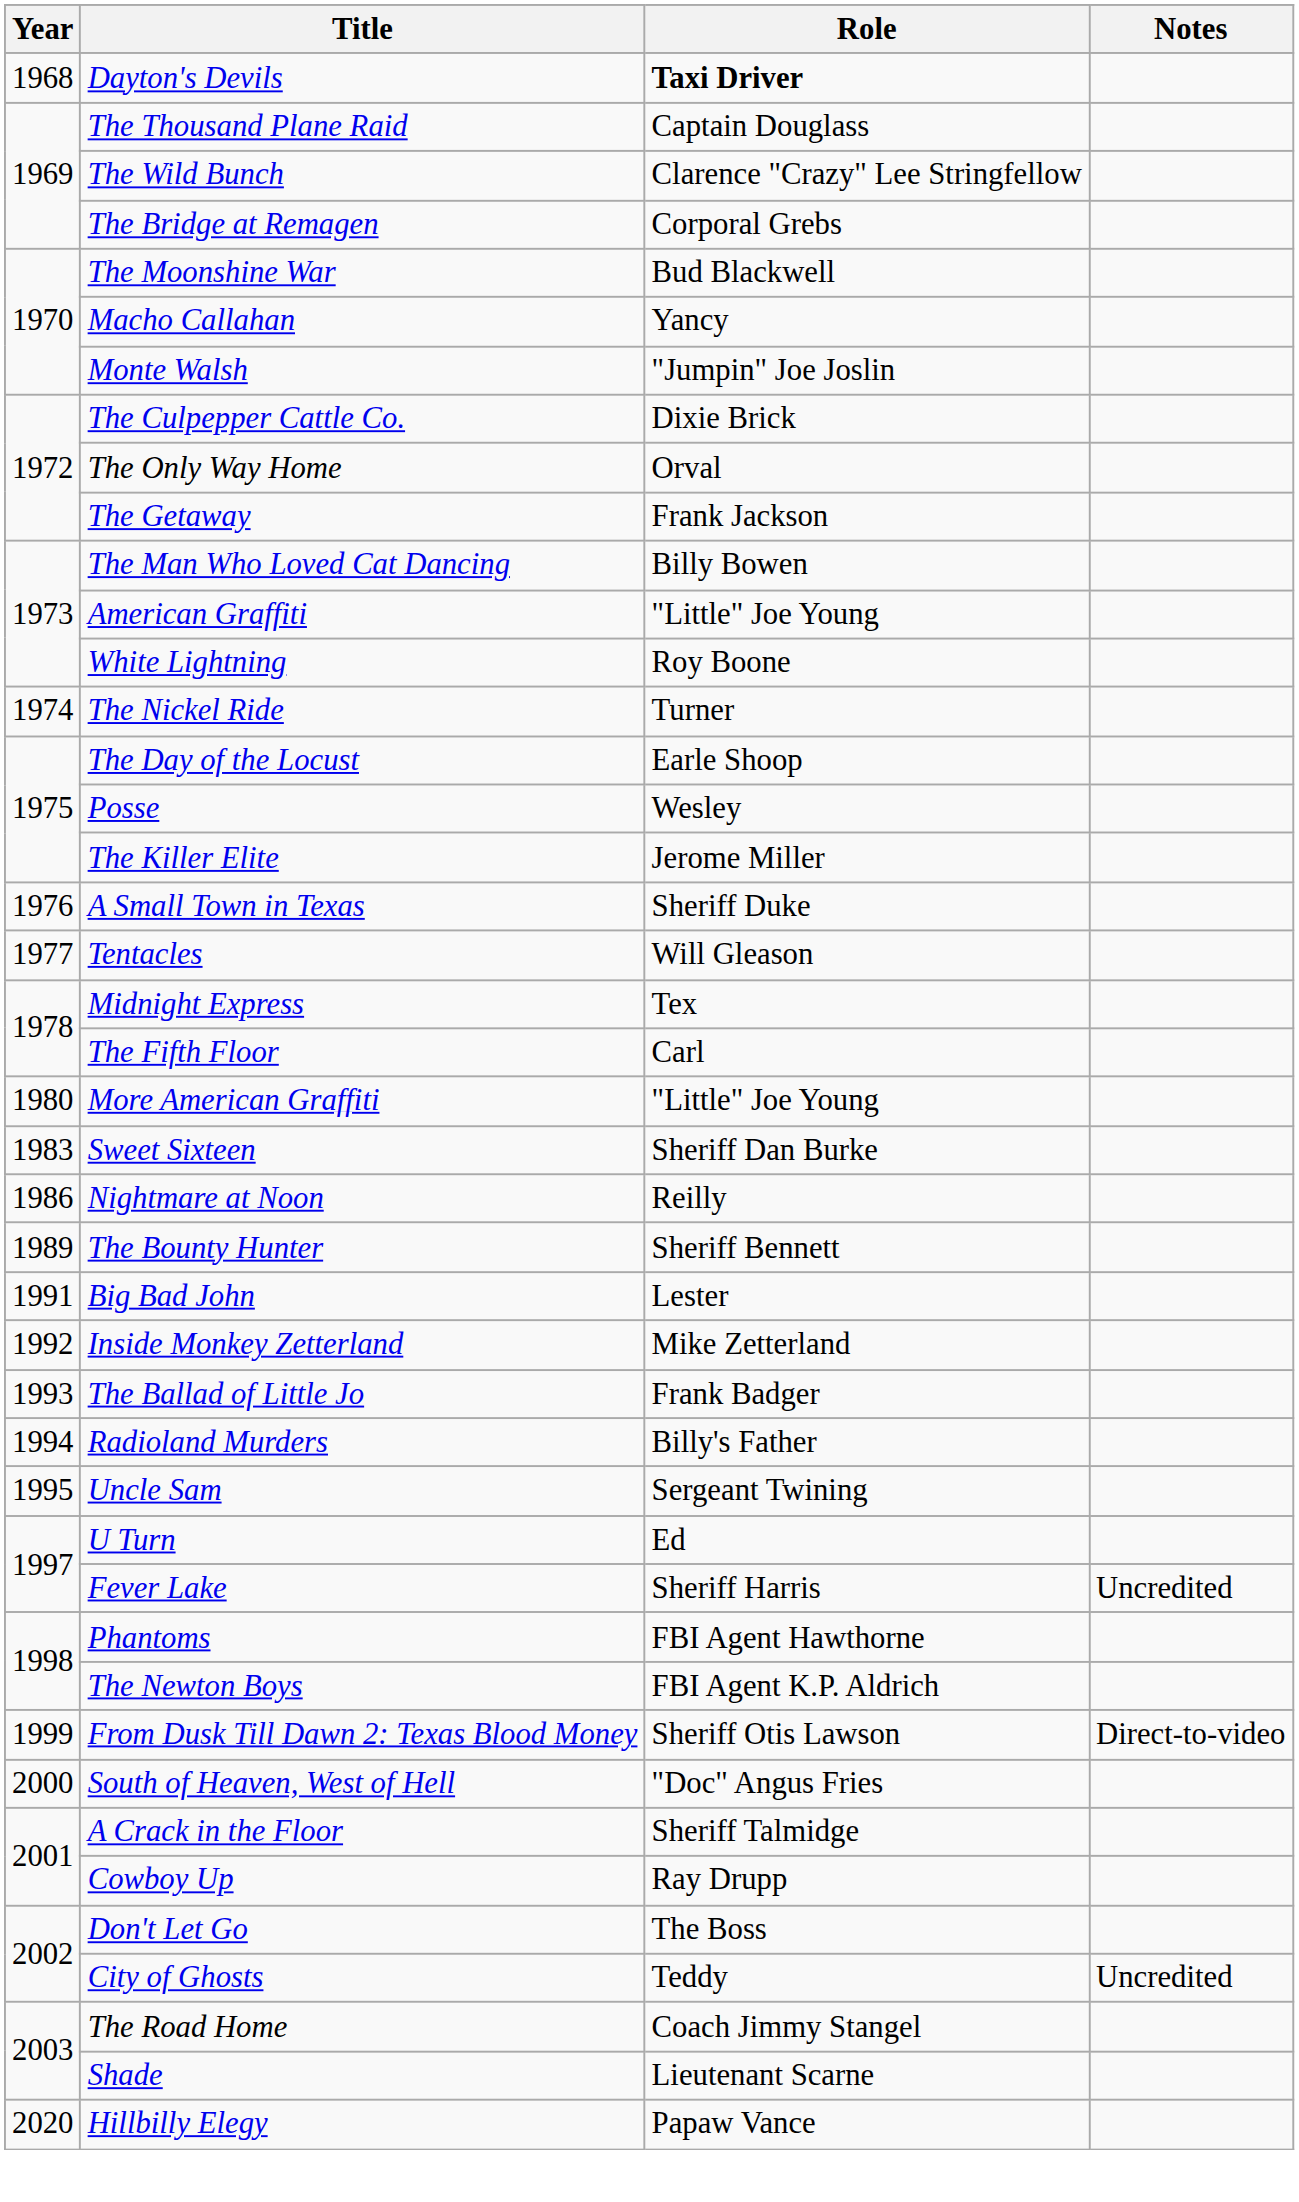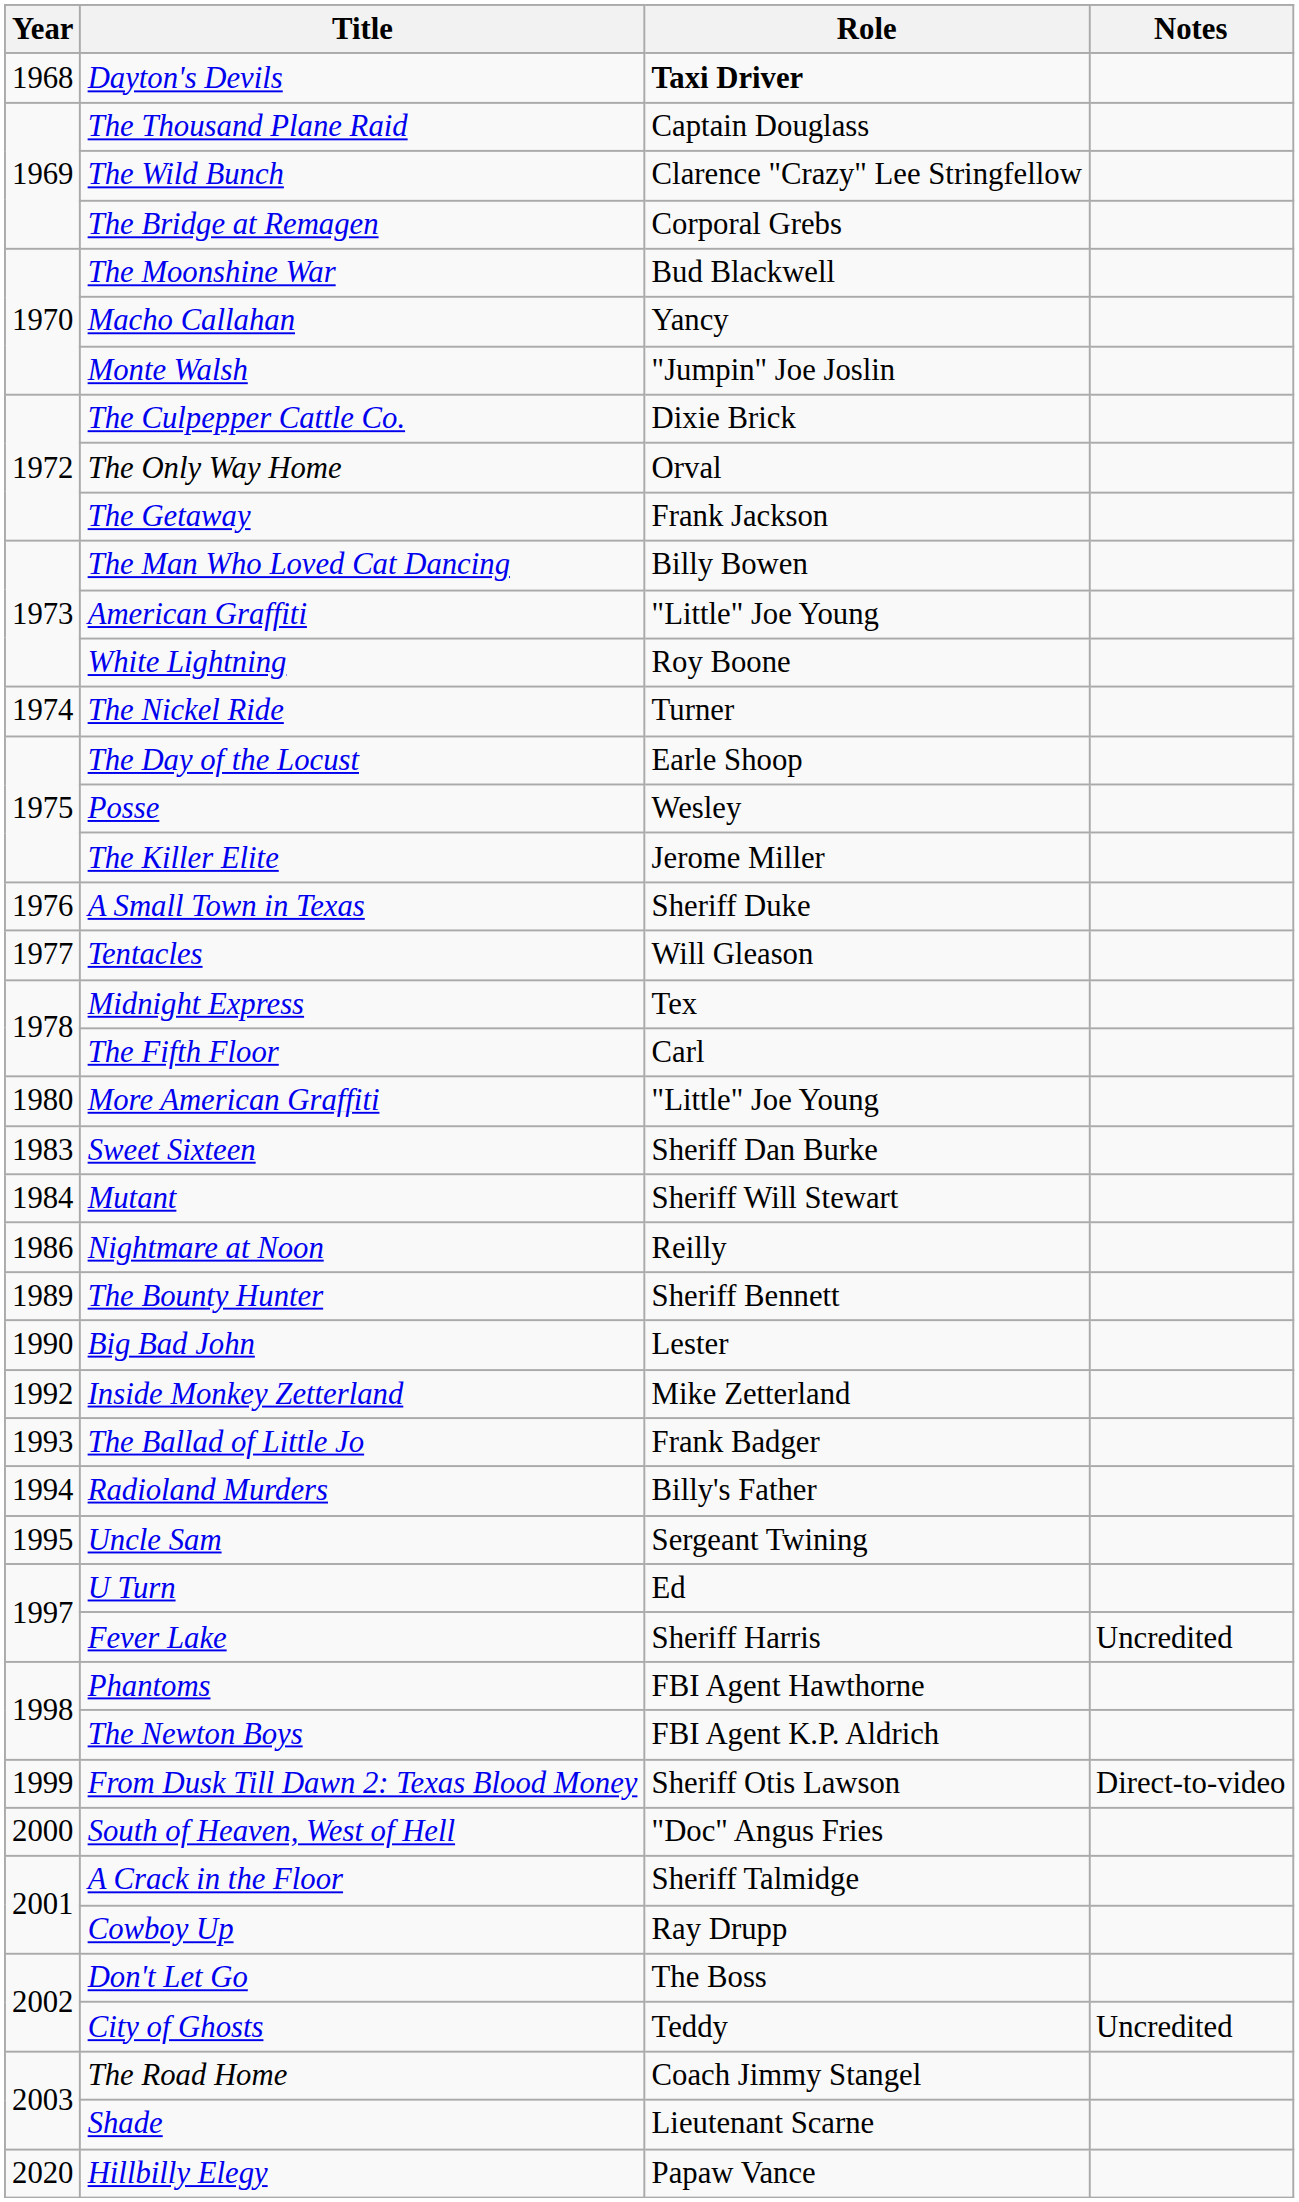+ row: 1984 | Mutant | Sheriff Will Stewart
Big Bad John | Year: 1991 -> 1990
